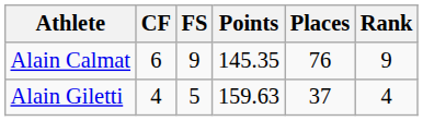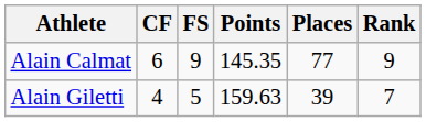Alain Calmat | Places: 76 -> 77
Alain Giletti | Places: 37 -> 39
Alain Giletti | Rank: 4 -> 7
